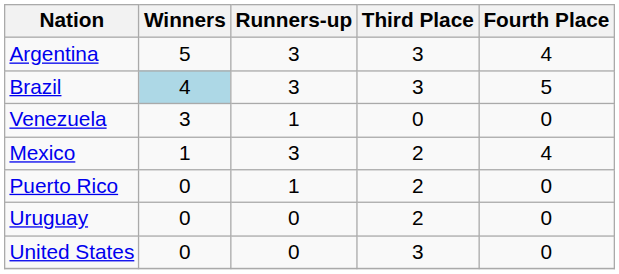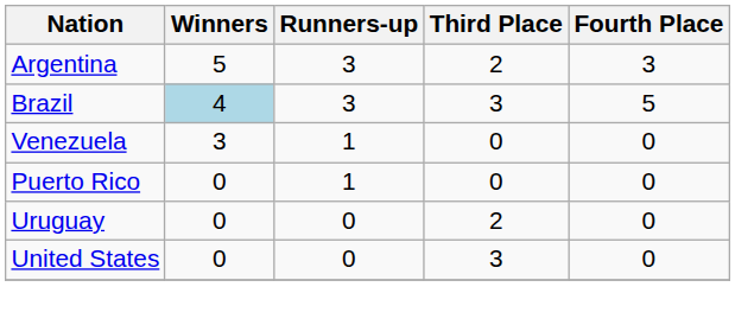Argentina | Third Place: 3 -> 2
Argentina | Fourth Place: 4 -> 3
- row: Mexico | 1 | 3 | 2 | 4
Puerto Rico | Third Place: 2 -> 0
